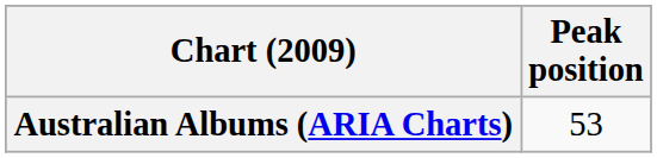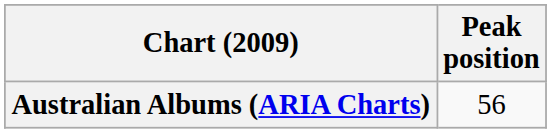Australian Albums (ARIA Charts) | Peak position: 53 -> 56
